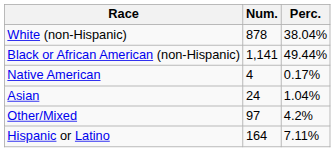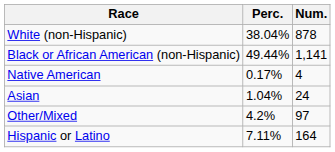columns swapped: Num. <-> Perc.
